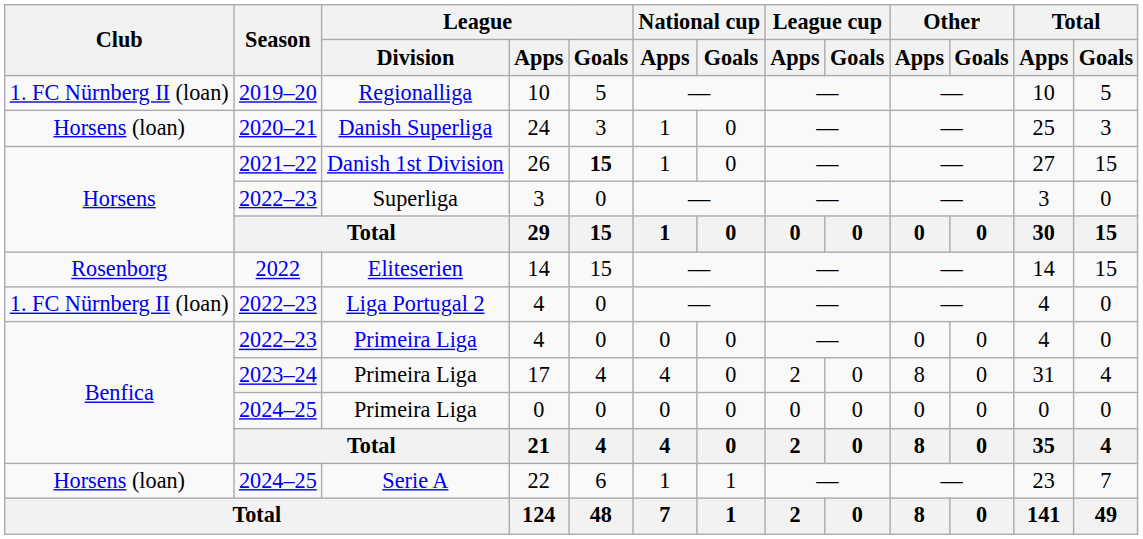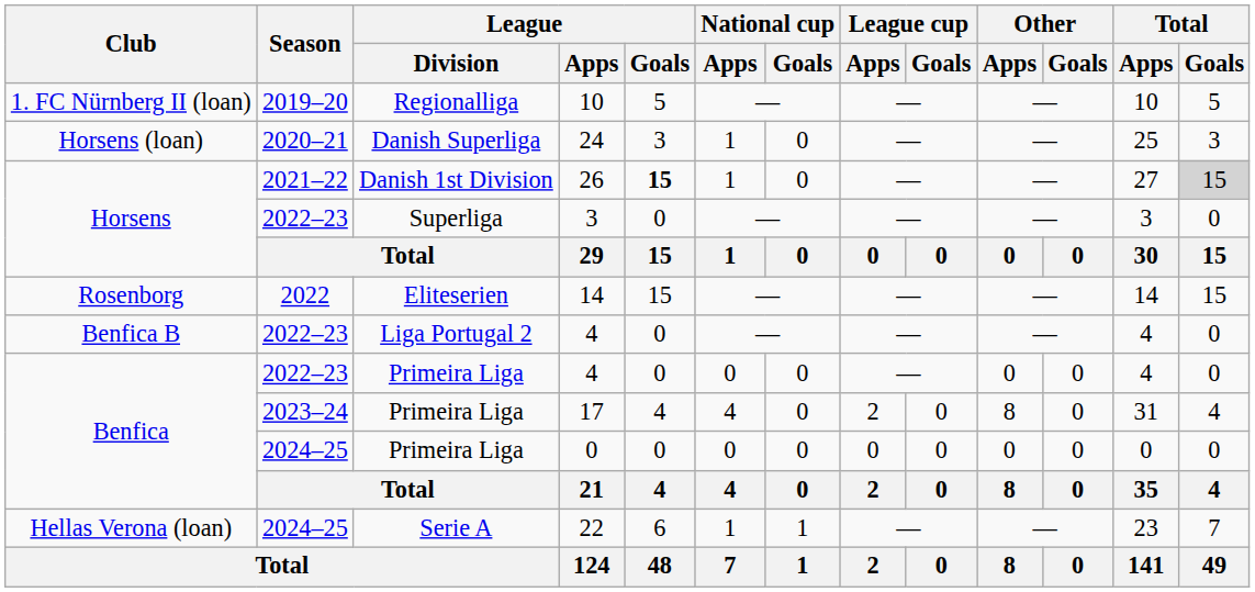26 | Total / Goals: no background -> lightgrey background
Liga Portugal 2 / 4 | Club: 1. FC Nürnberg II (loan) -> Benfica B
22 | Club: Horsens (loan) -> Hellas Verona (loan)
